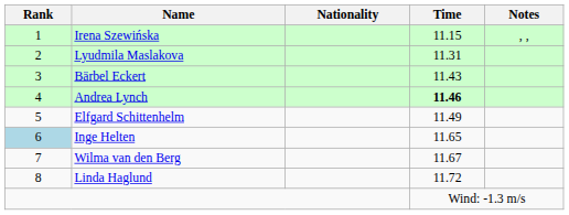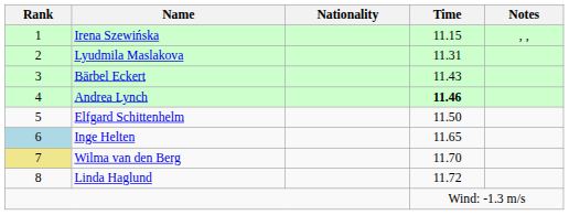Elfgard Schittenhelm | Time: 11.49 -> 11.50
Wilma van den Berg | Rank: no background -> khaki background
Wilma van den Berg | Time: 11.67 -> 11.70
